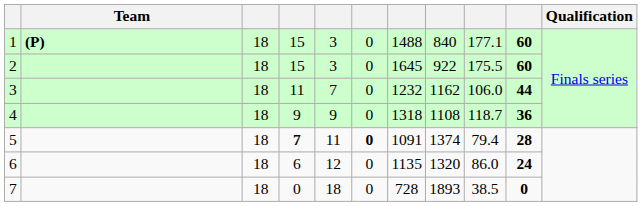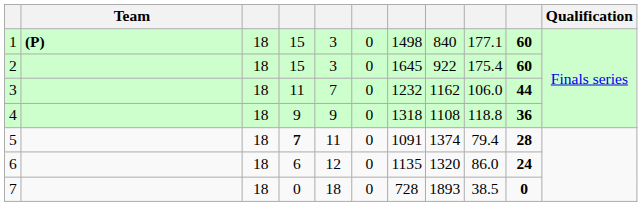1 | column 7: 1488 -> 1498
2 | column 9: 175.5 -> 175.4
4 | column 9: 118.7 -> 118.8
5 | column 6: bold -> normal
